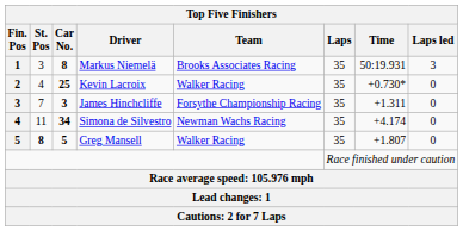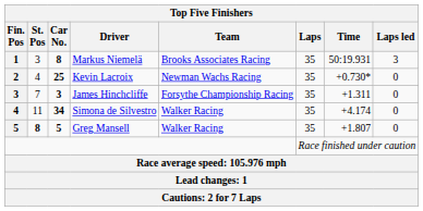Kevin Lacroix | Team: Walker Racing -> Newman Wachs Racing
Simona de Silvestro | Team: Newman Wachs Racing -> Walker Racing
